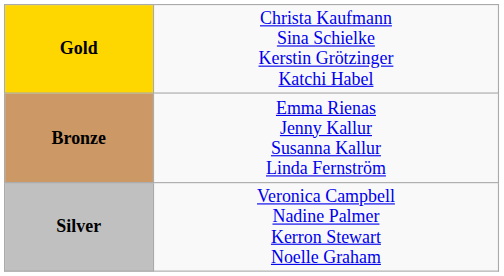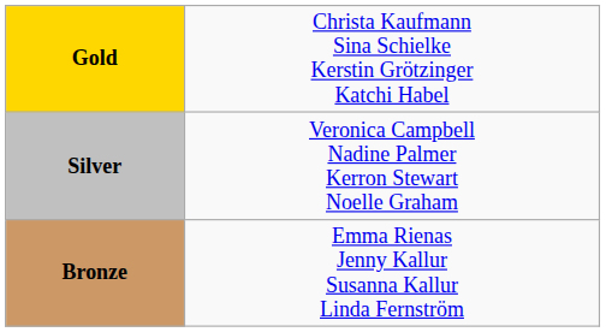rows swapped: Silver <-> Bronze
